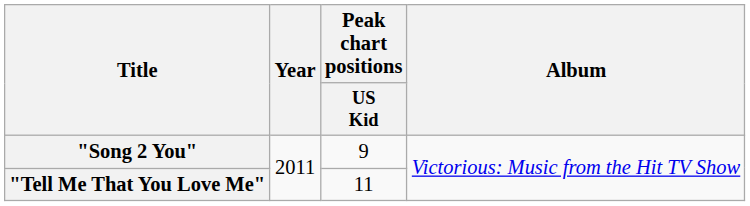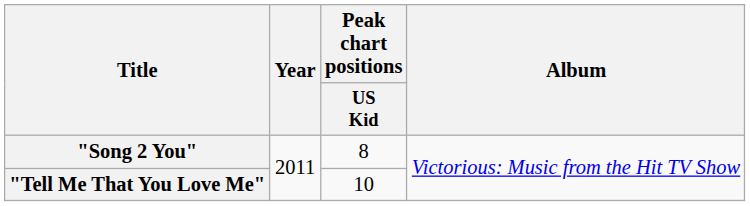"Song 2 You" | Peak chart positions / US Kid: 9 -> 8
"Tell Me That You Love Me" | Peak chart positions / US Kid: 11 -> 10
